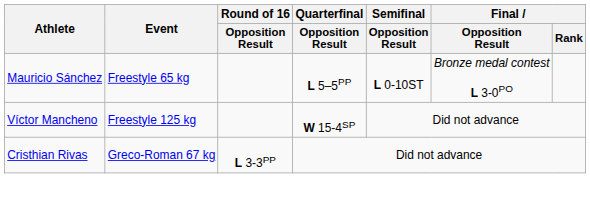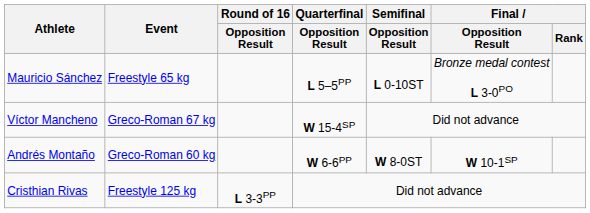Víctor Mancheno | Event: Freestyle 125 kg -> Greco-Roman 67 kg
+ row: Andrés Montaño | Greco-Roman 60 kg | W 6-6PP | W 8-0ST | W 10-1SP
Cristhian Rivas | Event: Greco-Roman 67 kg -> Freestyle 125 kg
